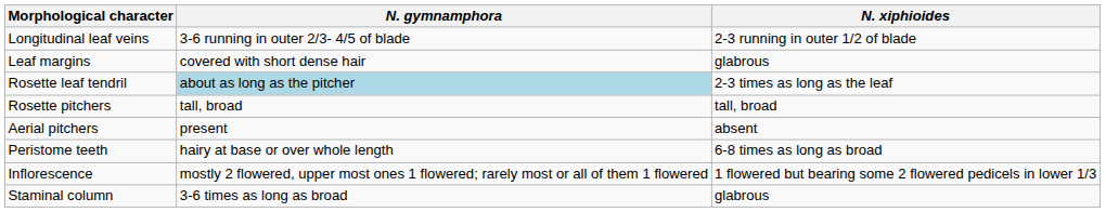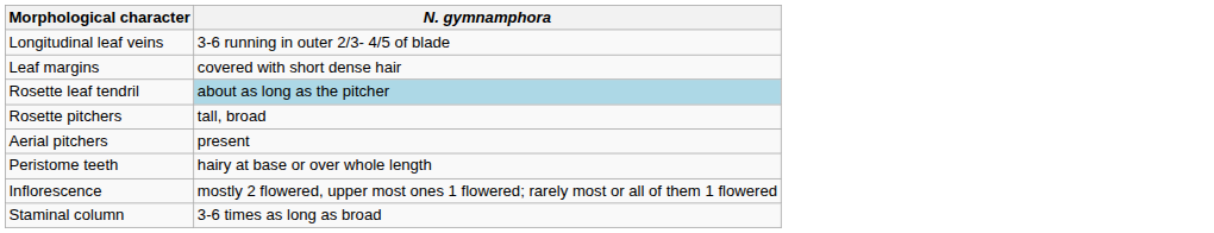- column: N. xiphioides | 2-3 running in outer 1/2 of blade | glabrous | 2-3 times as long as the leaf | tall, broad | absent | 6-8 times as long as broad | 1 flowered but bearing some 2 flowered pedicels in lower 1/3 | glabrous
